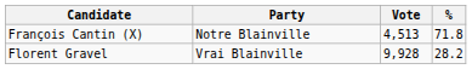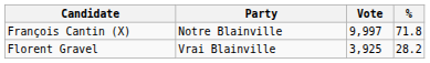François Cantin (X) | Vote: 4,513 -> 9,997
Florent Gravel | Vote: 9,928 -> 3,925
